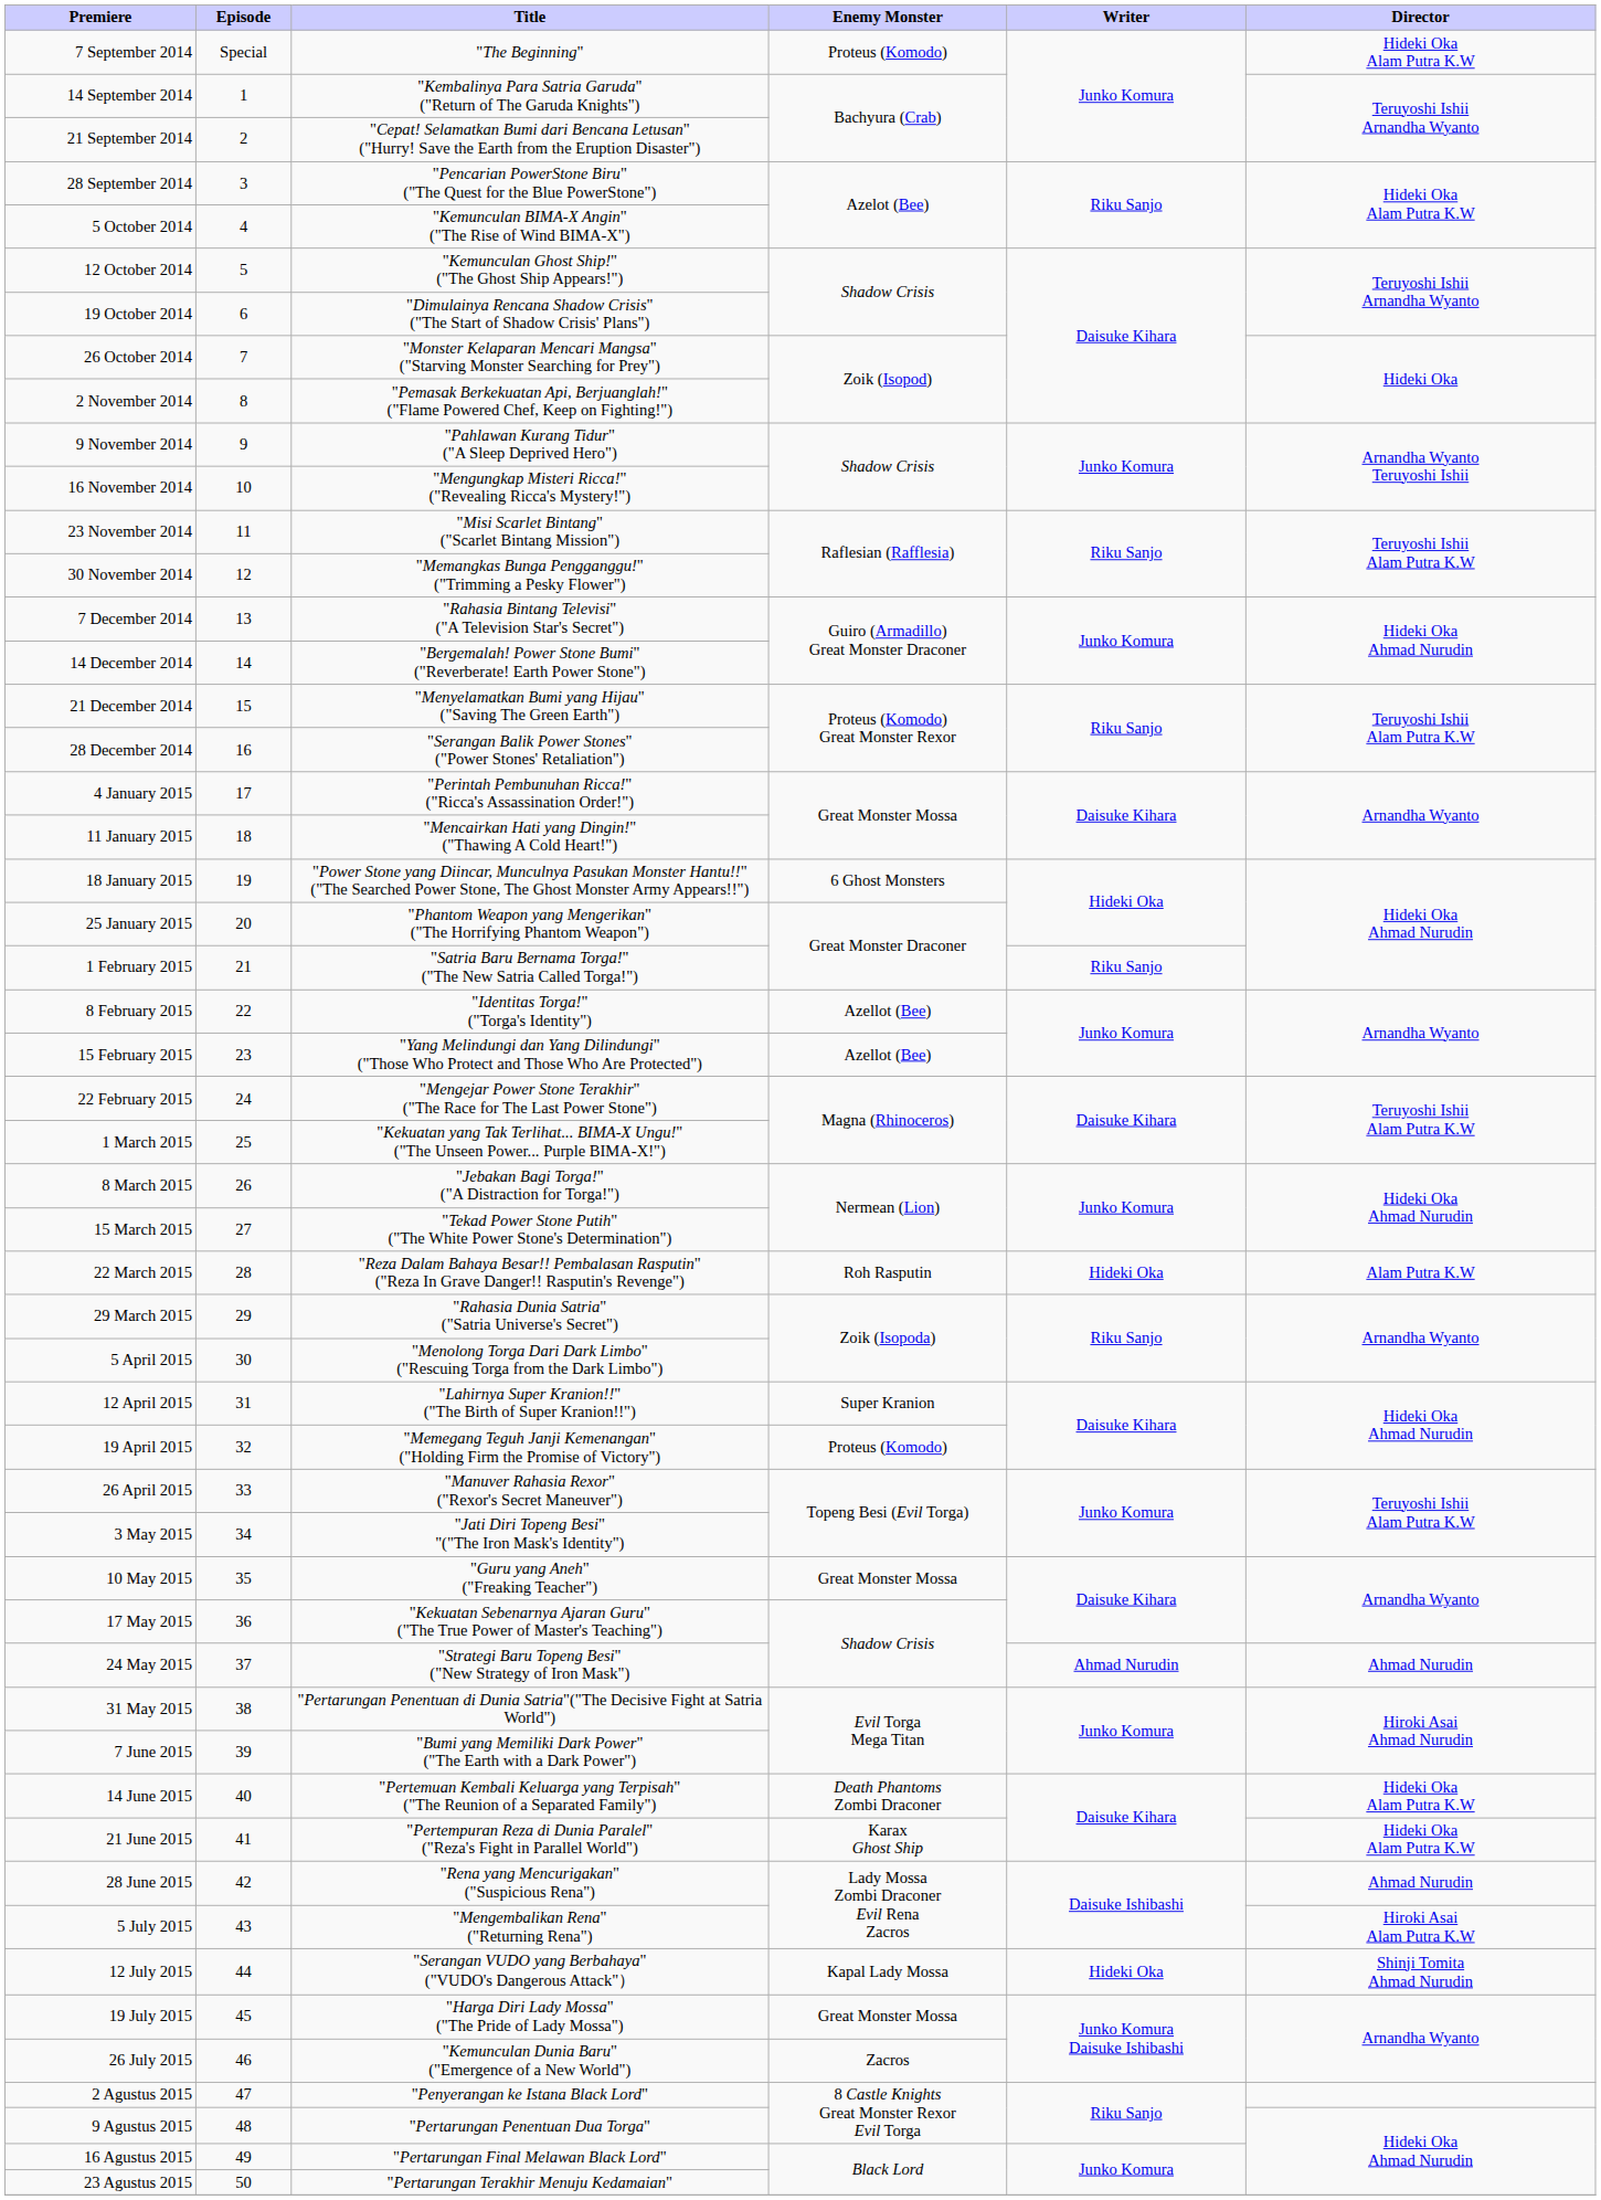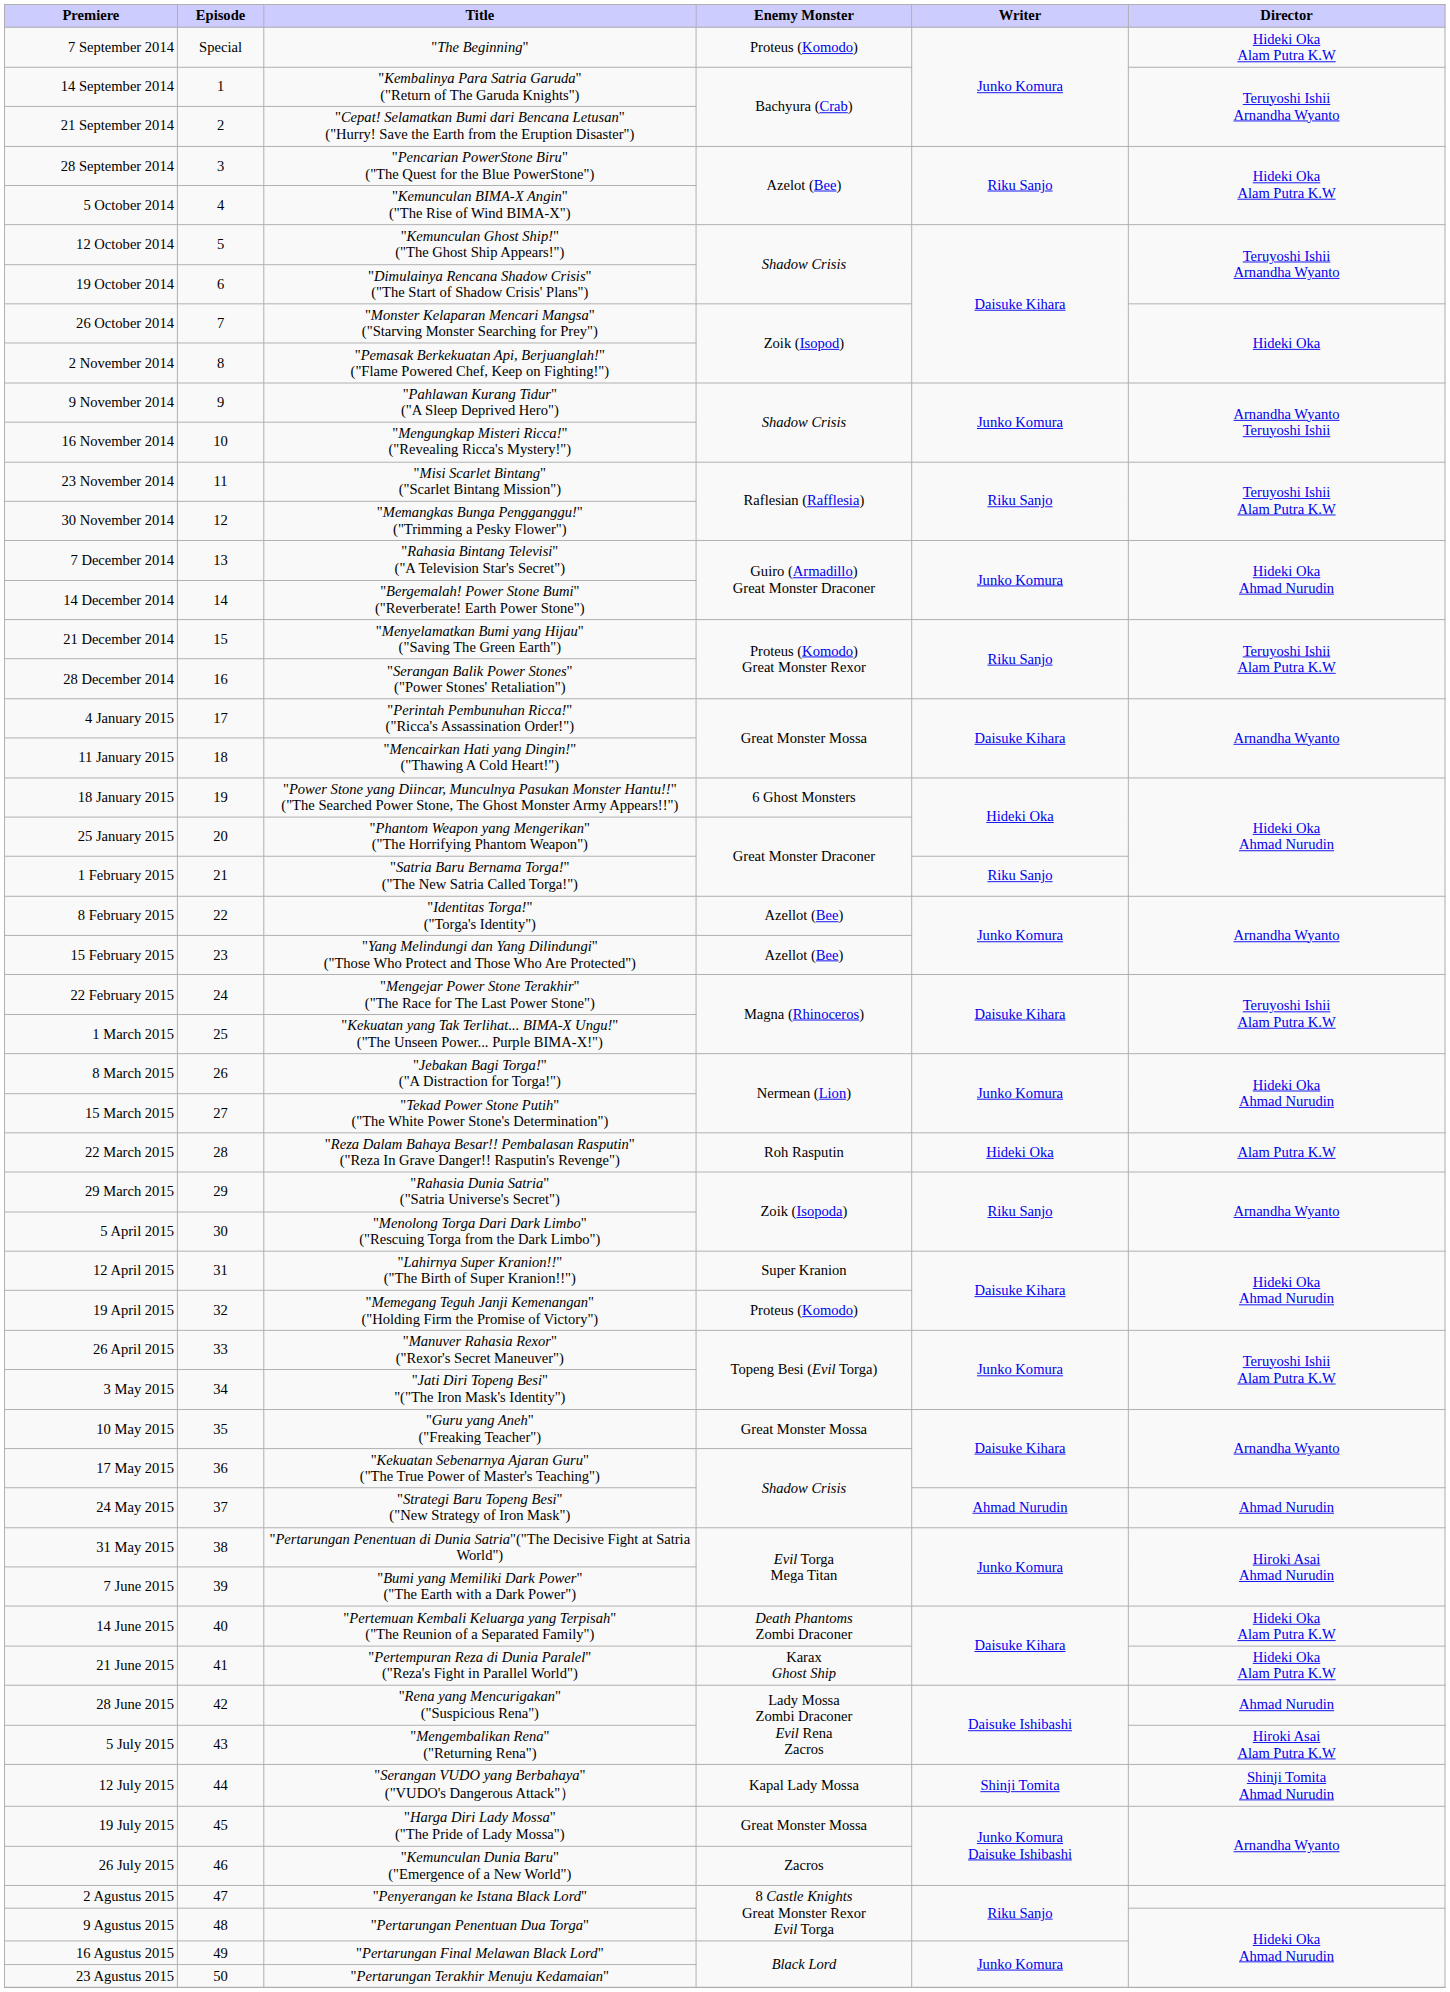12 July 2015 | Writer: Hideki Oka -> Shinji Tomita
